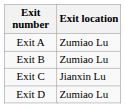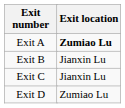Exit A | Exit location: normal -> bold
Exit B | Exit location: Zumiao Lu -> Jianxin Lu
